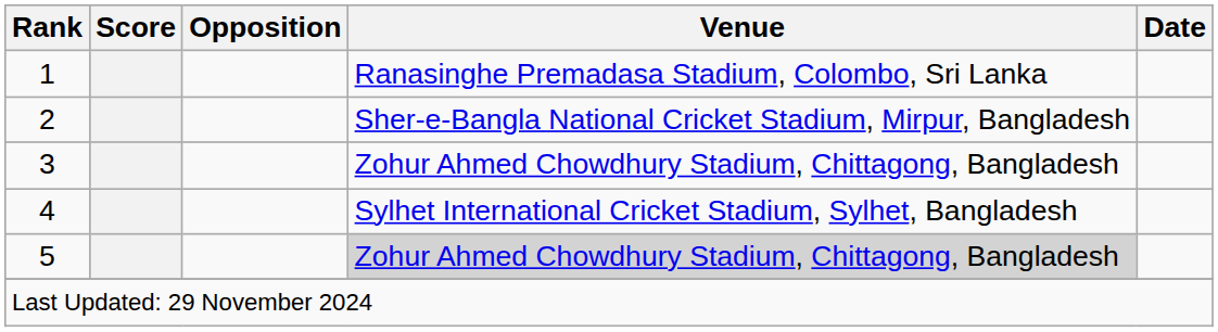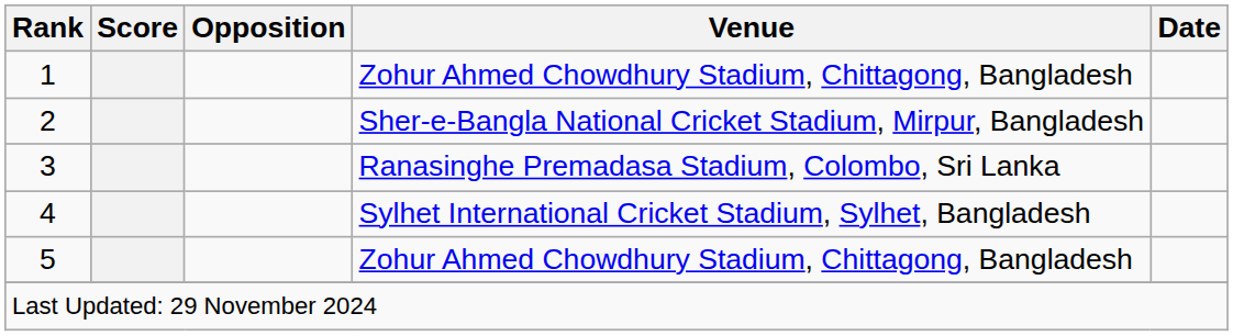1 | Venue: Ranasinghe Premadasa Stadium, Colombo, Sri Lanka -> Zohur Ahmed Chowdhury Stadium, Chittagong, Bangladesh
3 | Venue: Zohur Ahmed Chowdhury Stadium, Chittagong, Bangladesh -> Ranasinghe Premadasa Stadium, Colombo, Sri Lanka
5 | Venue: lightgrey background -> no background
